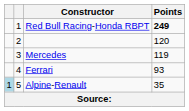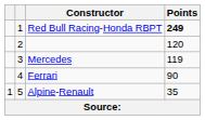Ferrari | Points: 93 -> 90
Alpine-Renault | column 1: lightblue background -> no background
